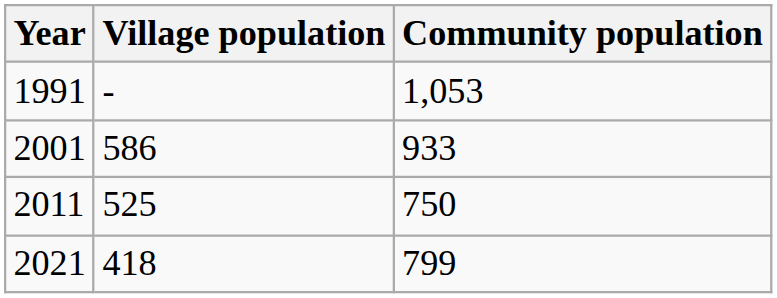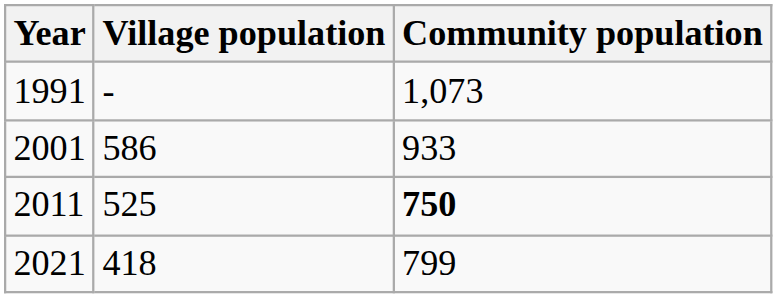1991 | Community population: 1,053 -> 1,073
2011 | Community population: normal -> bold
